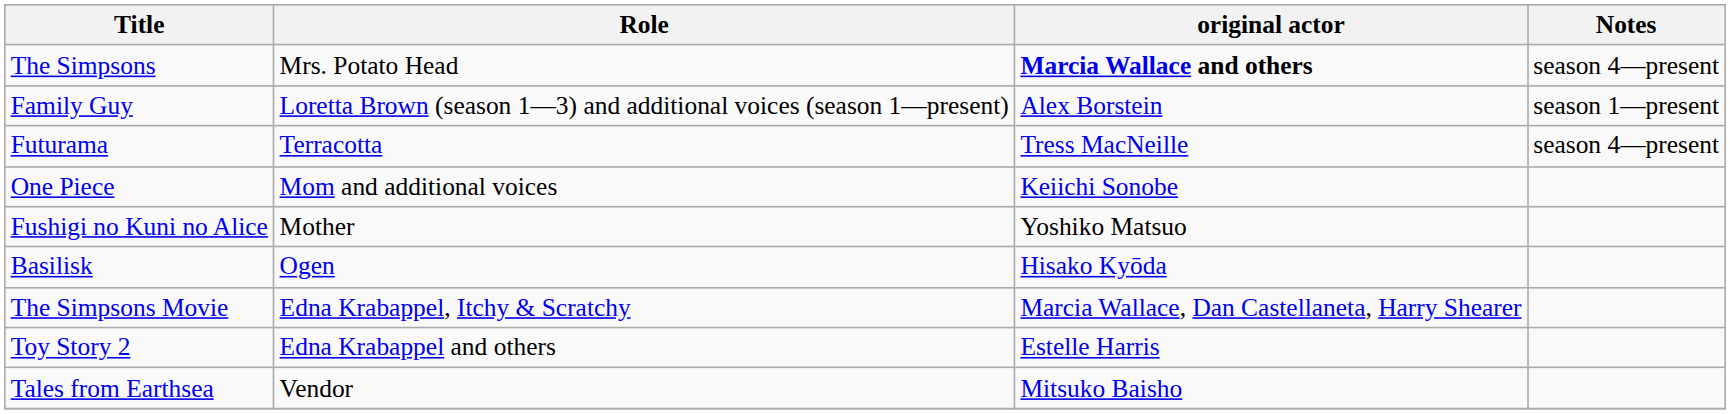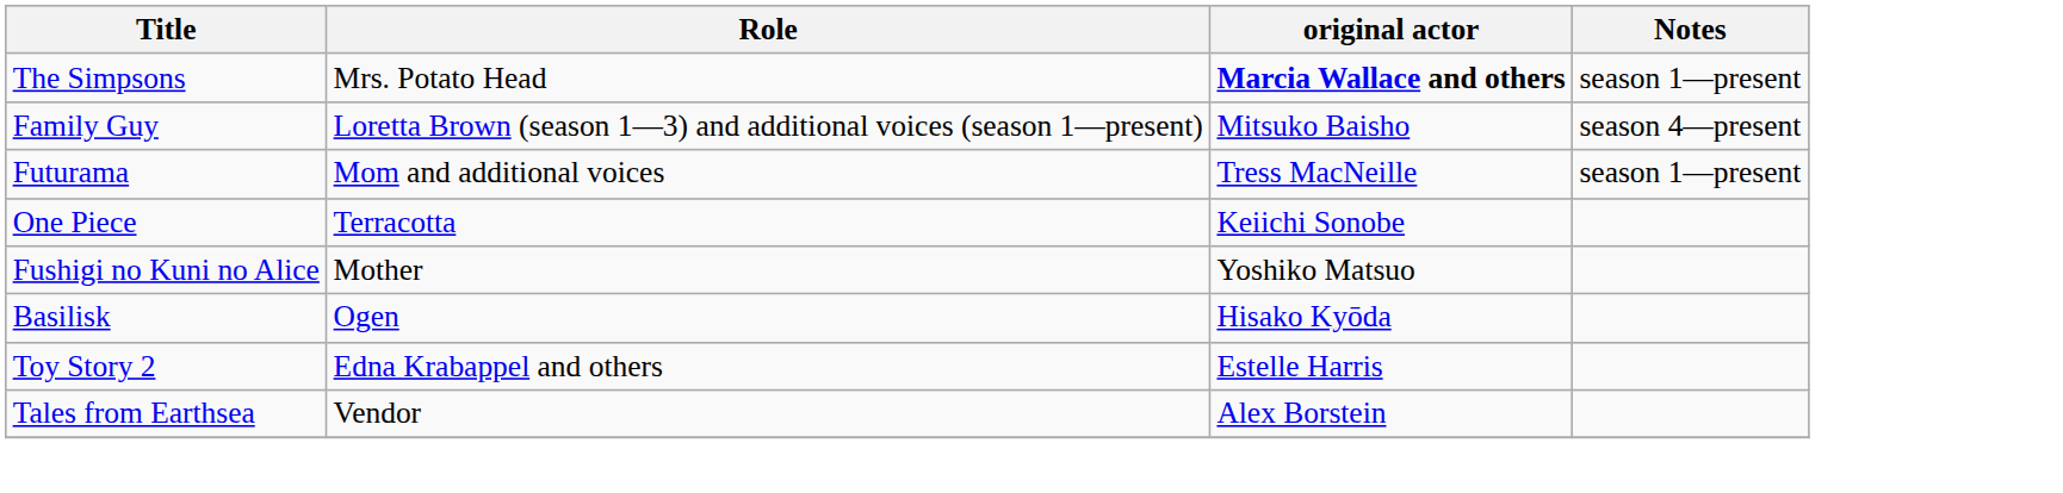The Simpsons | Notes: season 4—present -> season 1—present
Family Guy | original actor: Alex Borstein -> Mitsuko Baisho
Family Guy | Notes: season 1—present -> season 4—present
Futurama | Role: Terracotta -> Mom and additional voices
Futurama | Notes: season 4—present -> season 1—present
One Piece | Role: Mom and additional voices -> Terracotta
- row: The Simpsons Movie | Edna Krabappel, Itchy & Scratchy | Marcia Wallace, Dan Castellaneta, Harry Shearer
Tales from Earthsea | original actor: Mitsuko Baisho -> Alex Borstein
